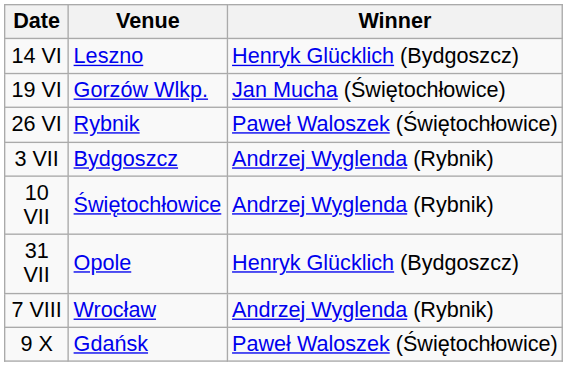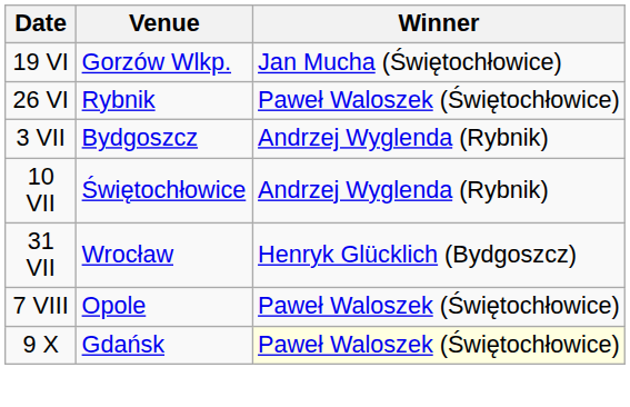- row: 14 VI | Leszno | Henryk Glücklich (Bydgoszcz)
31 VII | Venue: Opole -> Wrocław
7 VIII | Venue: Wrocław -> Opole
7 VIII | Winner: Andrzej Wyglenda (Rybnik) -> Paweł Waloszek (Świętochłowice)
9 X | Winner: no background -> lightyellow background
